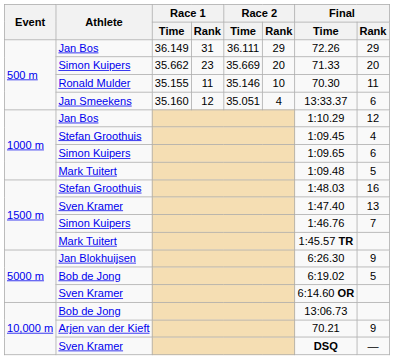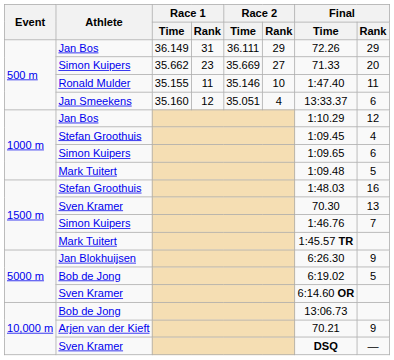500 m / Simon Kuipers | Race 2 / Rank: 20 -> 27
Ronald Mulder | Final / Time: 70.30 -> 1:47.40
1500 m / Sven Kramer | Final / Time: 1:47.40 -> 70.30
